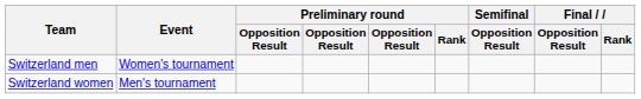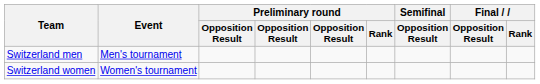Switzerland men | Event: Women's tournament -> Men's tournament
Switzerland women | Event: Men's tournament -> Women's tournament
